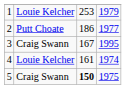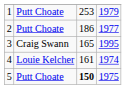1 | column 2: Louie Kelcher -> Putt Choate
3 | column 3: 167 -> 165
5 | column 2: Craig Swann -> Putt Choate
